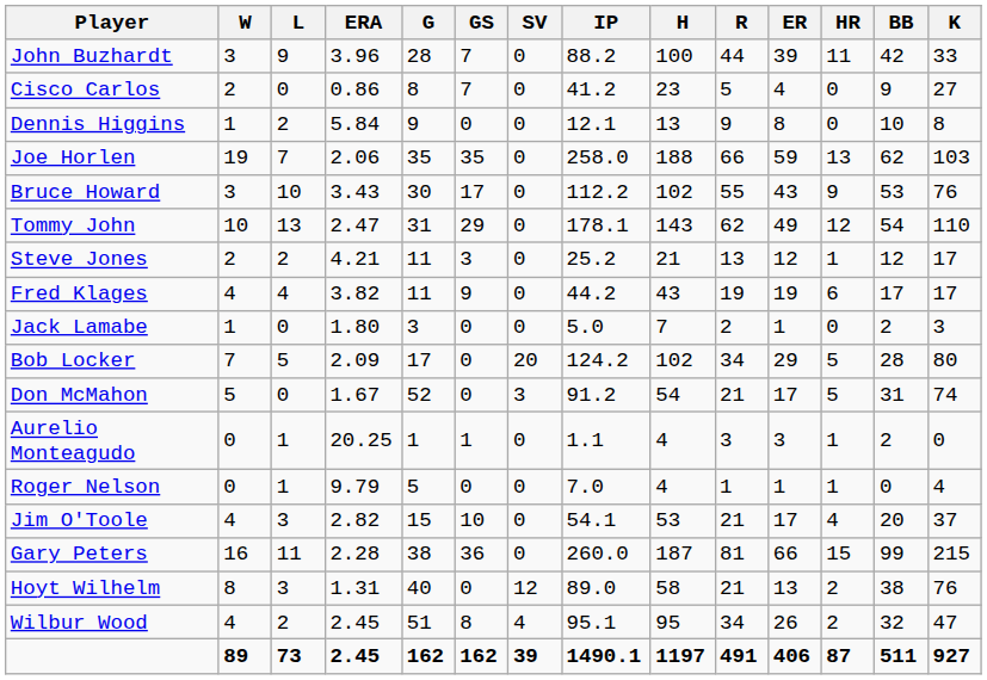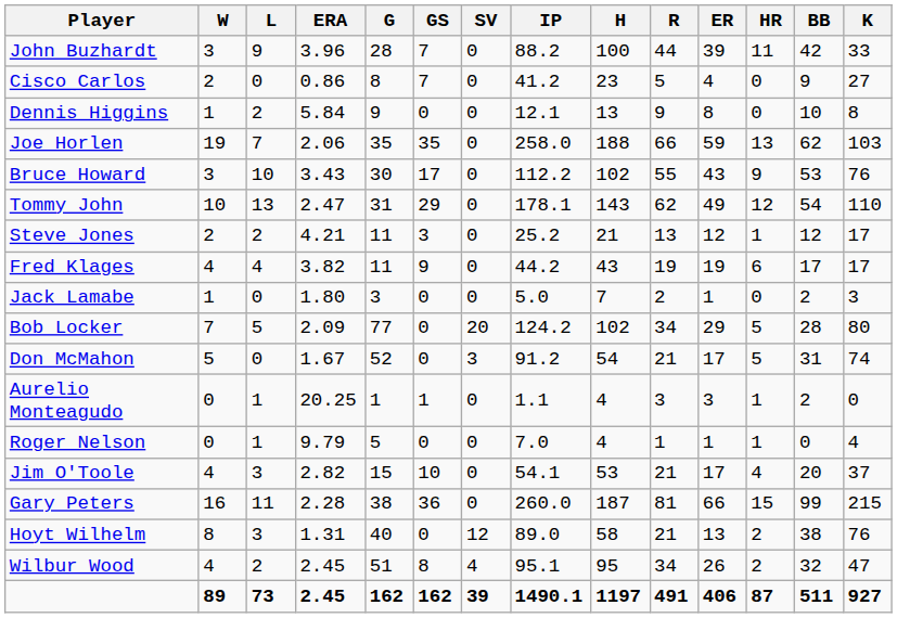Bob Locker | G: 17 -> 77
